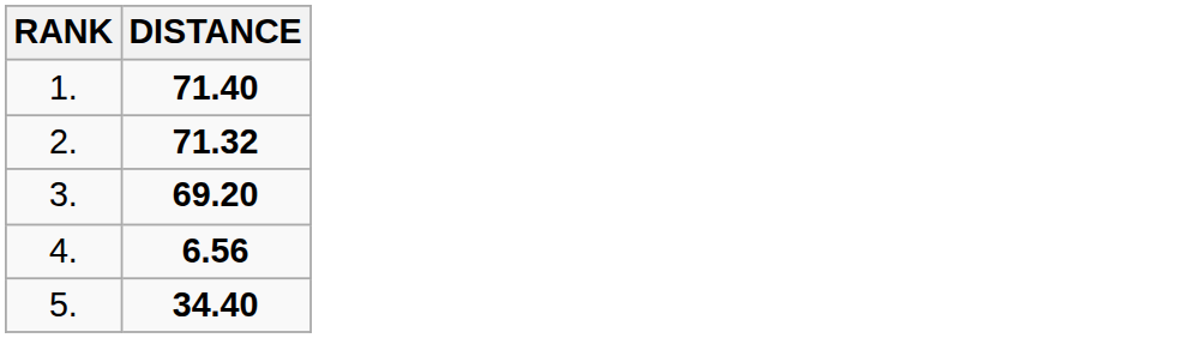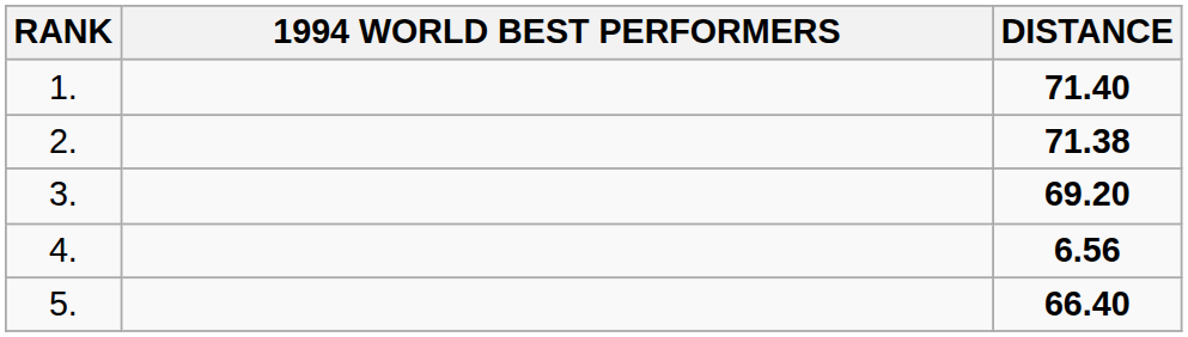+ column: 1994 WORLD BEST PERFORMERS
2. | DISTANCE: 71.32 -> 71.38
5. | DISTANCE: 34.40 -> 66.40
